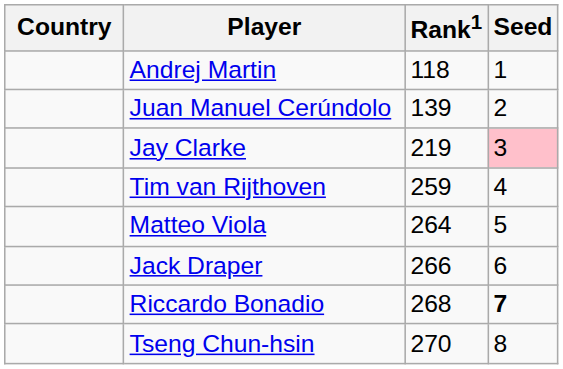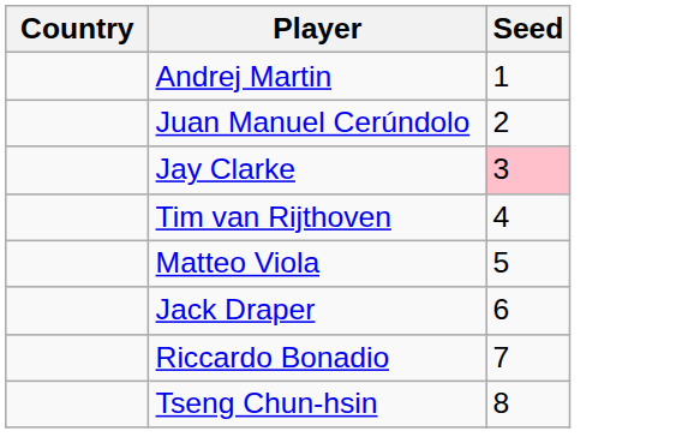- column: Rank1 | 118 | 139 | 219 | 259 | 264 | 266 | 268 | 270
Riccardo Bonadio | Seed: bold -> normal
